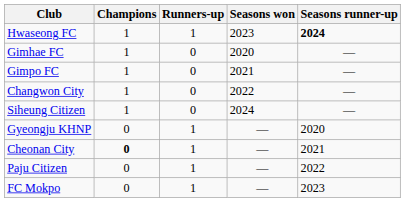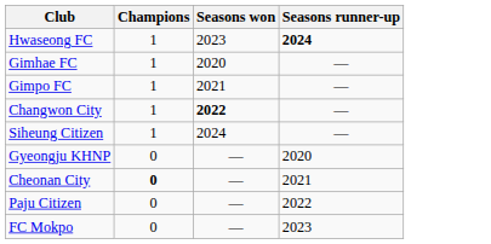- column: Runners-up | 1 | 0 | 0 | 0 | 0 | 1 | 1 | 1 | 1
Changwon City | Seasons won: normal -> bold
